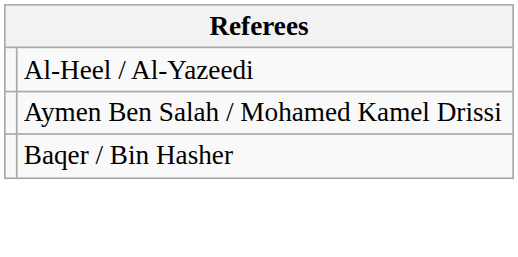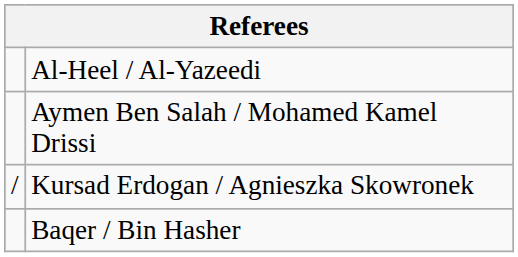+ row: / | Kursad Erdogan / Agnieszka Skowronek
